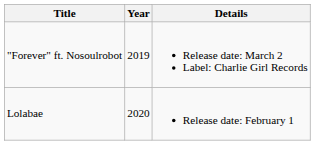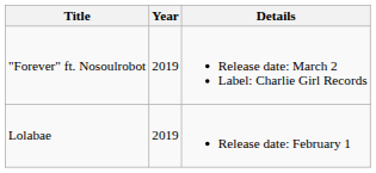Lolabae | Year: 2020 -> 2019
